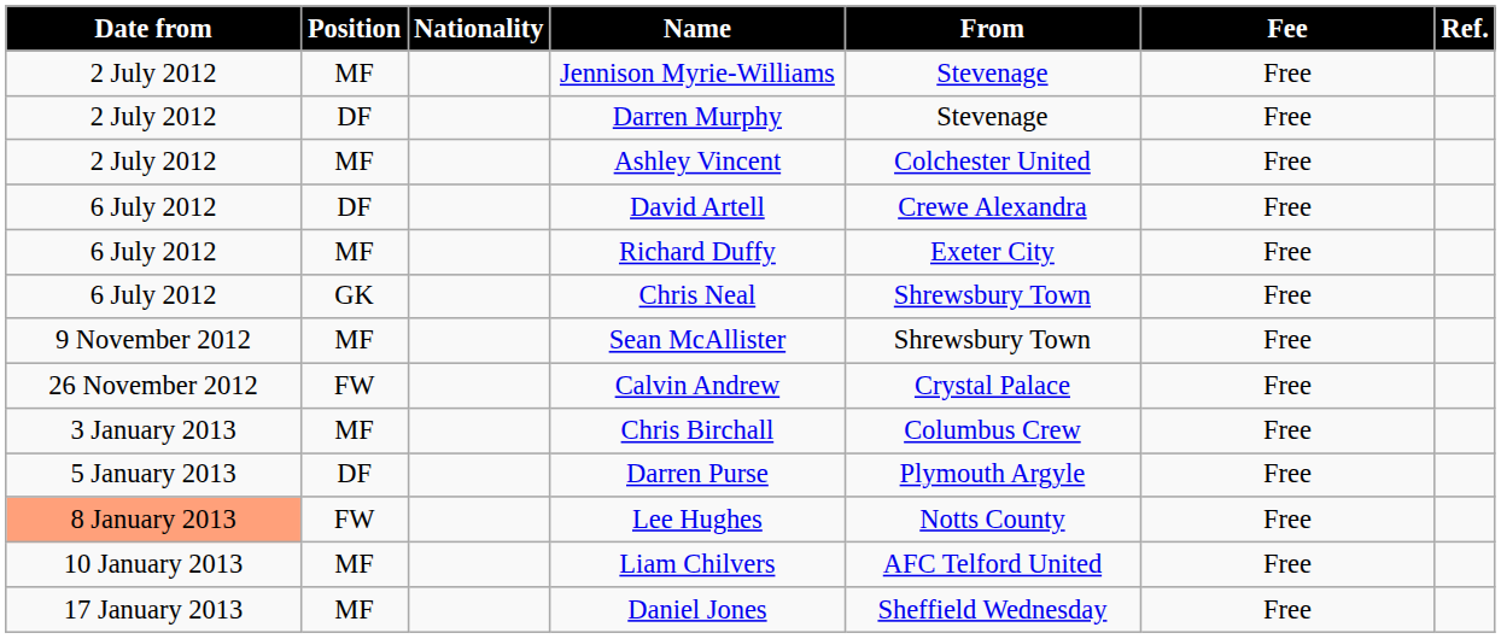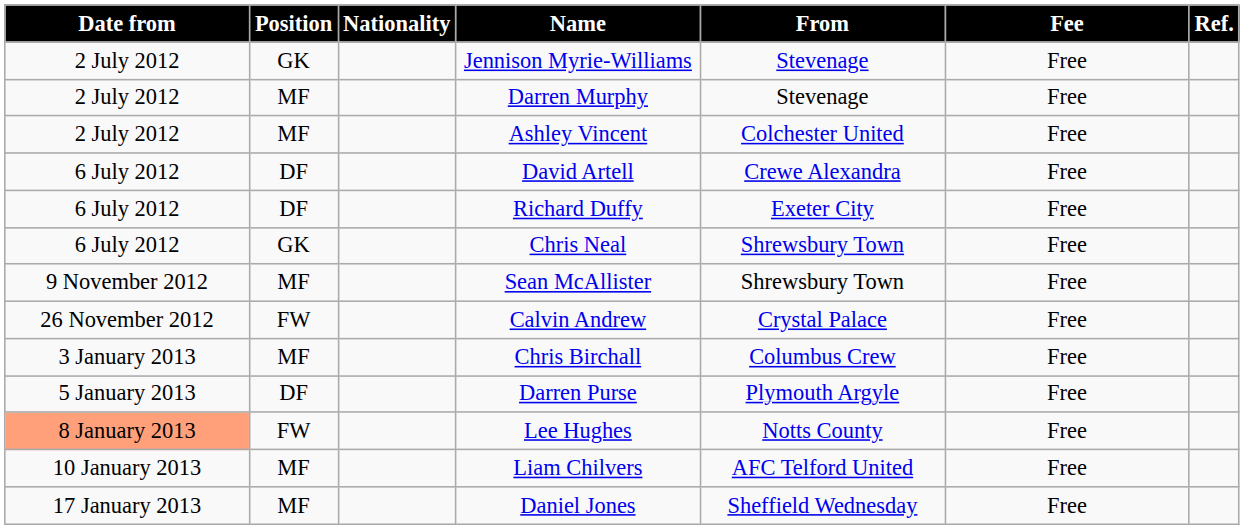Jennison Myrie-Williams | Position: MF -> GK
Darren Murphy | Position: DF -> MF
Richard Duffy | Position: MF -> DF
